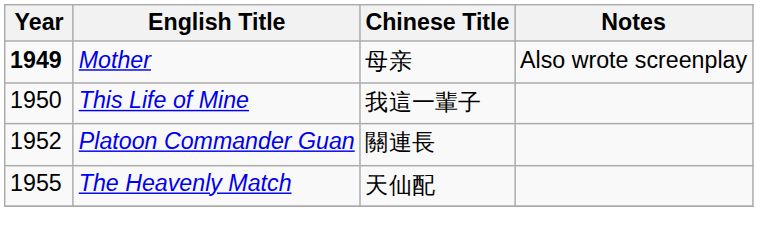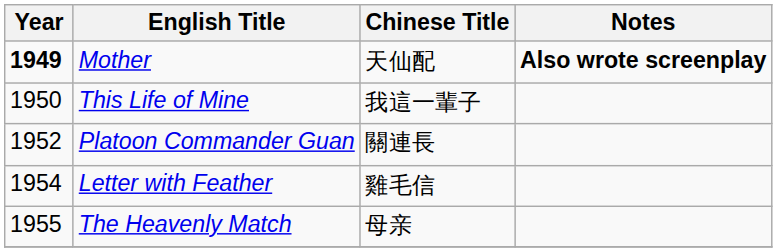Mother | Chinese Title: 母亲 -> 天仙配
Mother | Notes: normal -> bold
+ row: 1954 | Letter with Feather | 雞毛信
The Heavenly Match | Chinese Title: 天仙配 -> 母亲
